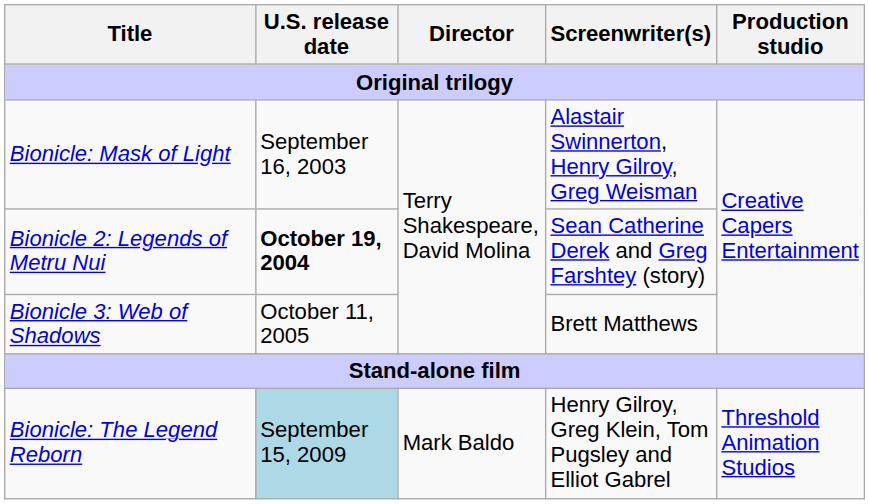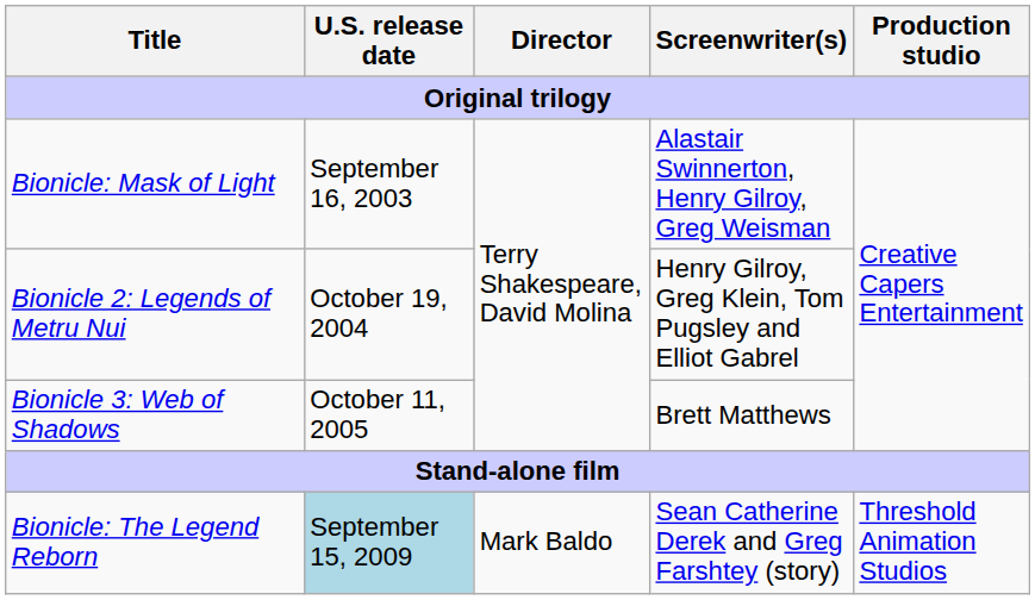Bionicle 2: Legends of Metru Nui | U.S. release date: bold -> normal
Bionicle 2: Legends of Metru Nui | Screenwriter(s): Sean Catherine Derek and Greg Farshtey (story) -> Henry Gilroy, Greg Klein, Tom Pugsley and Elliot Gabrel
Bionicle: The Legend Reborn | Screenwriter(s): Henry Gilroy, Greg Klein, Tom Pugsley and Elliot Gabrel -> Sean Catherine Derek and Greg Farshtey (story)
